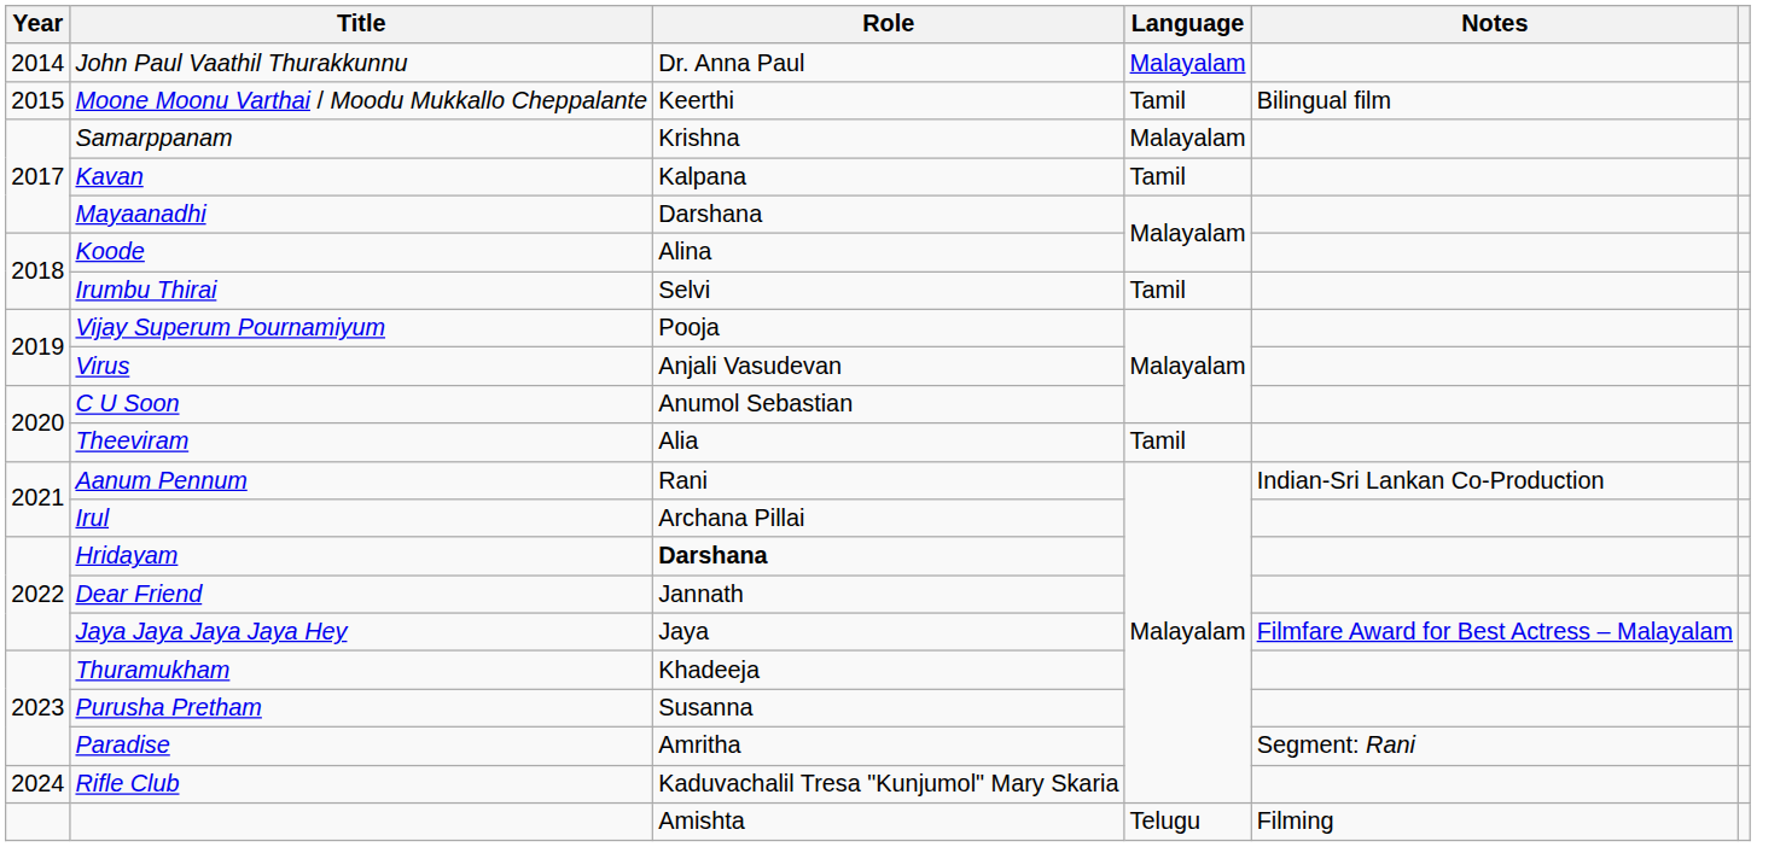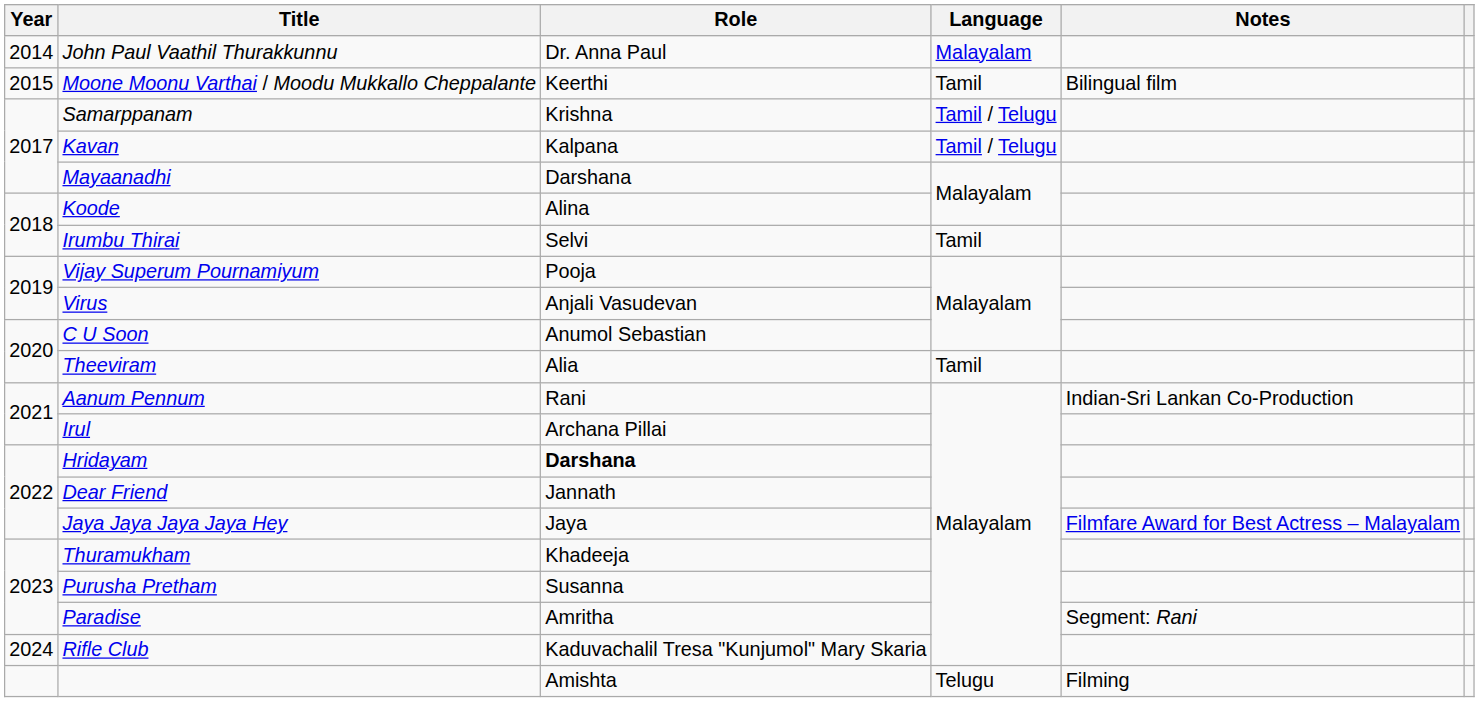Samarppanam | Language: Malayalam -> Tamil / Telugu
Kavan | Language: Tamil -> Tamil / Telugu
